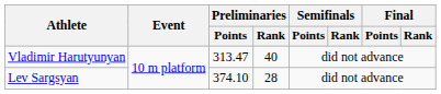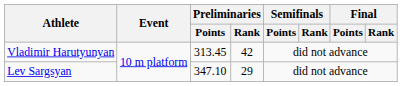Vladimir Harutyunyan | Preliminaries / Points: 313.47 -> 313.45
Vladimir Harutyunyan | Preliminaries / Rank: 40 -> 42
Lev Sargsyan | Preliminaries / Points: 374.10 -> 347.10
Lev Sargsyan | Preliminaries / Rank: 28 -> 29
